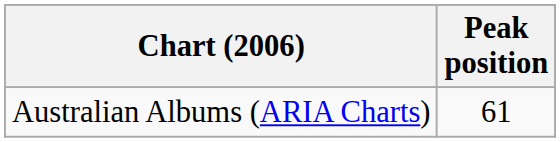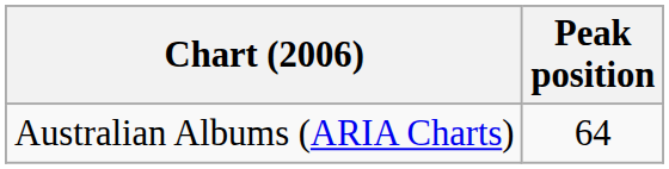Australian Albums (ARIA Charts) | Peak position: 61 -> 64
